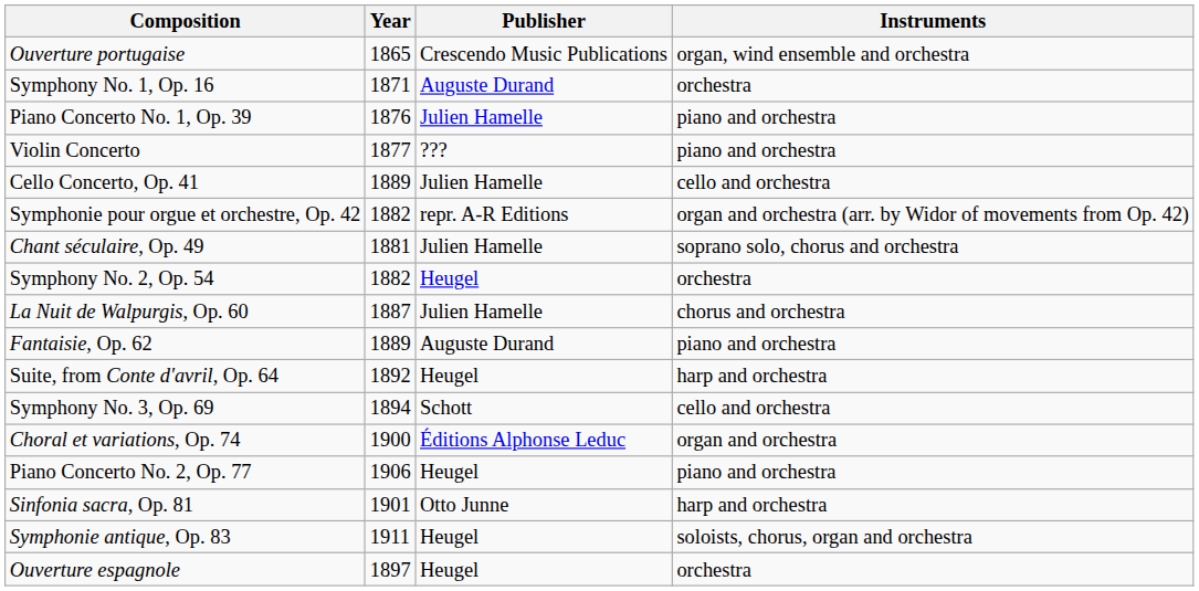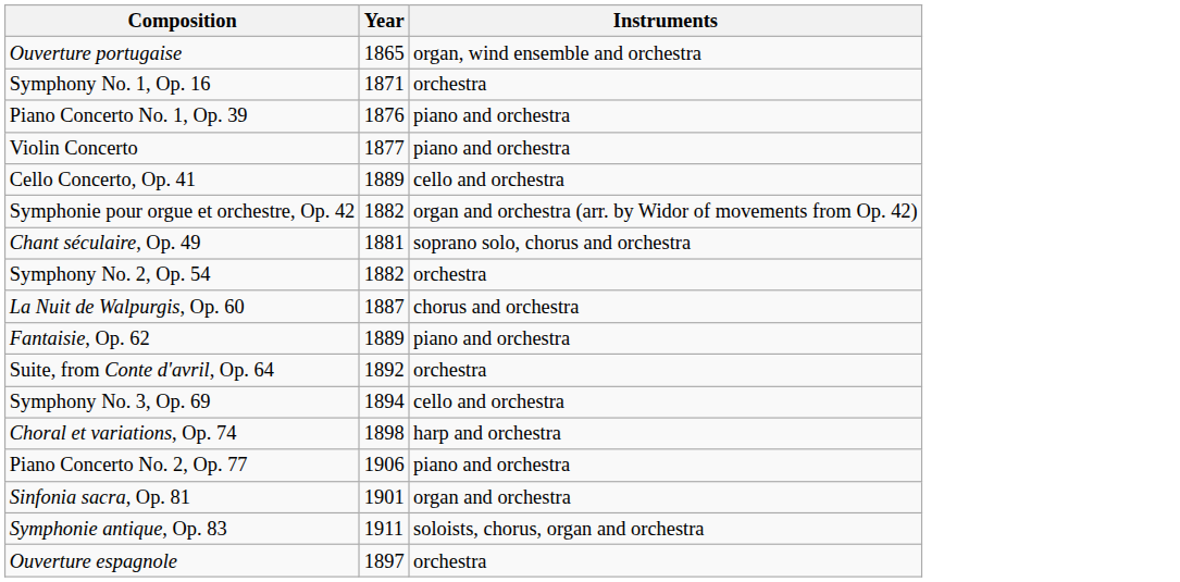- column: Publisher | Crescendo Music Publications | Auguste Durand | Julien Hamelle | ??? | Julien Hamelle | repr. A-R Editions | Julien Hamelle | Heugel | Julien Hamelle | Auguste Durand | Heugel | Schott | Éditions Alphonse Leduc | Heugel | Otto Junne | Heugel | Heugel
Suite, from Conte d'avril, Op. 64 | Instruments: harp and orchestra -> orchestra
Choral et variations, Op. 74 | Year: 1900 -> 1898
Choral et variations, Op. 74 | Instruments: organ and orchestra -> harp and orchestra
Sinfonia sacra, Op. 81 | Instruments: harp and orchestra -> organ and orchestra
